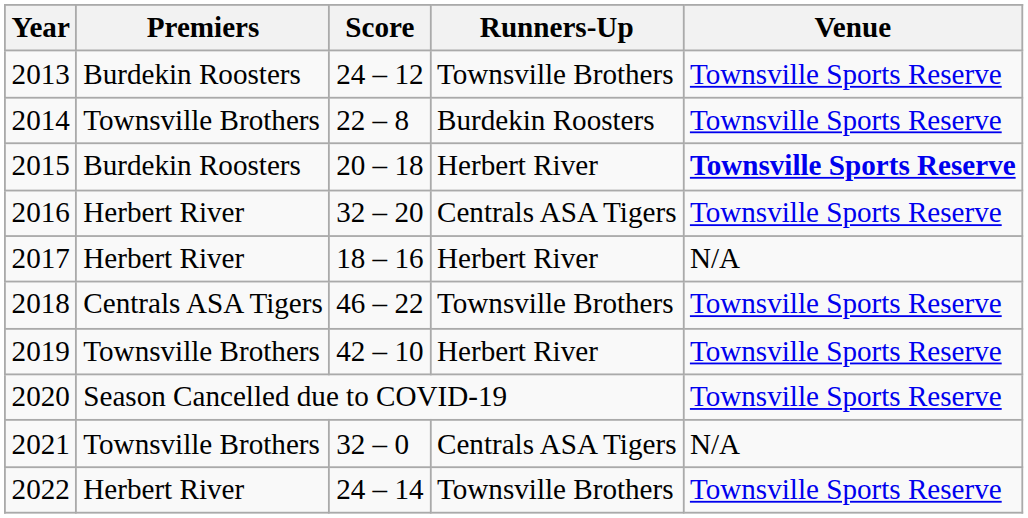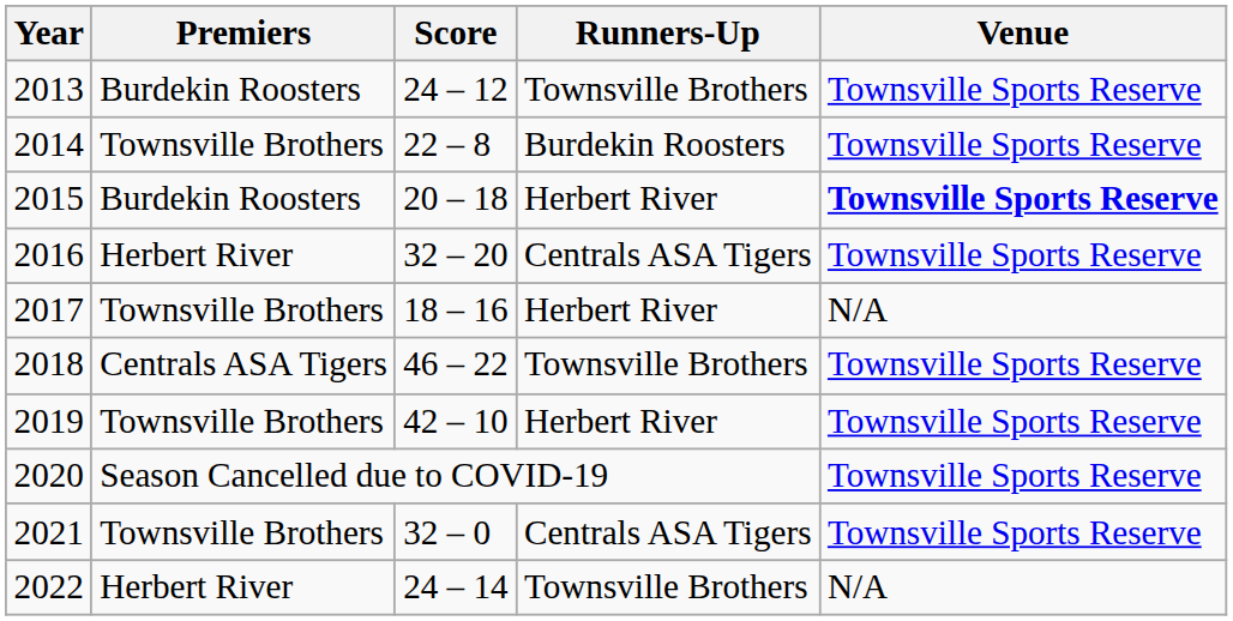2017 | Premiers: Herbert River -> Townsville Brothers
2021 | Venue: N/A -> Townsville Sports Reserve
2022 | Venue: Townsville Sports Reserve -> N/A
